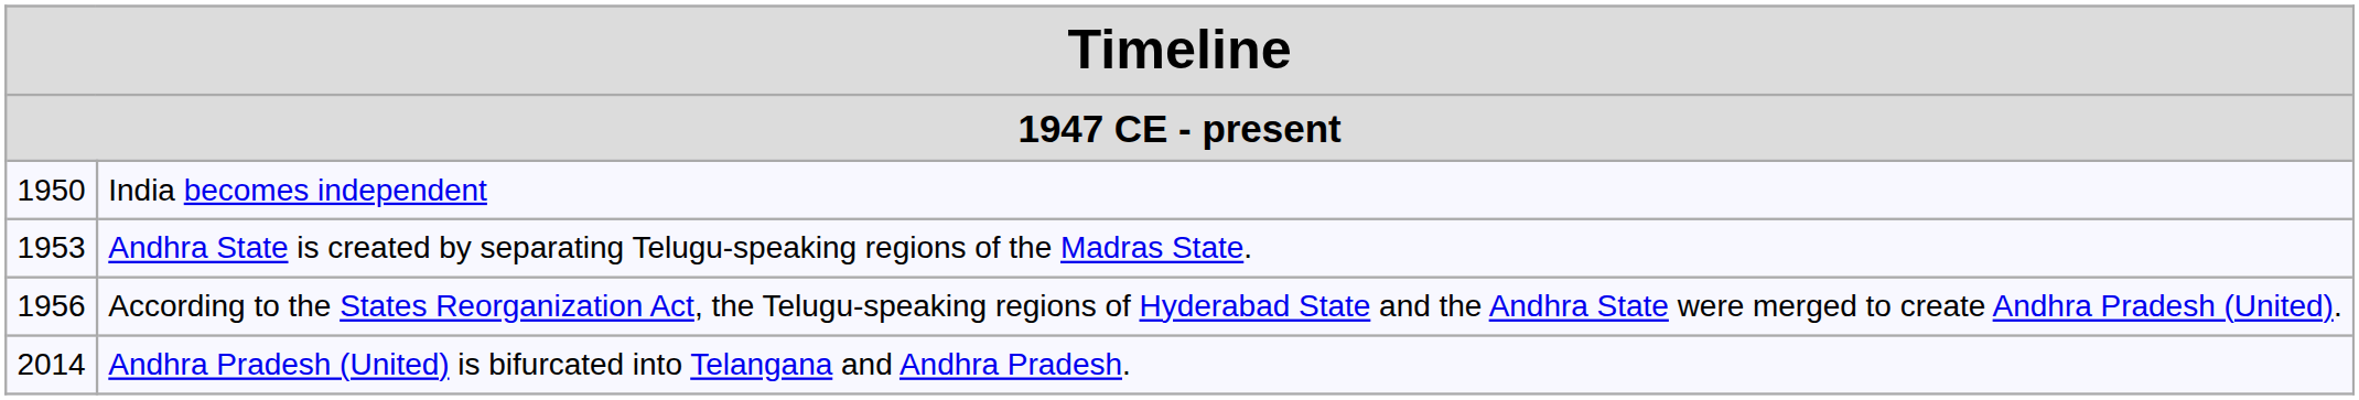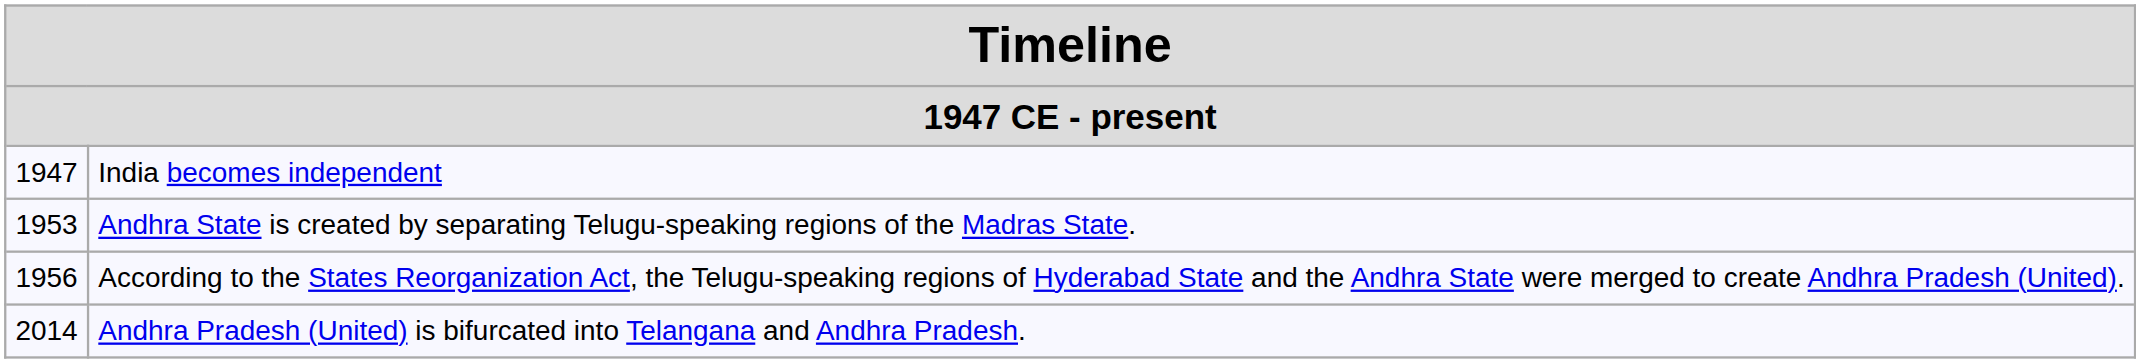India becomes independent | column 1: 1950 -> 1947
